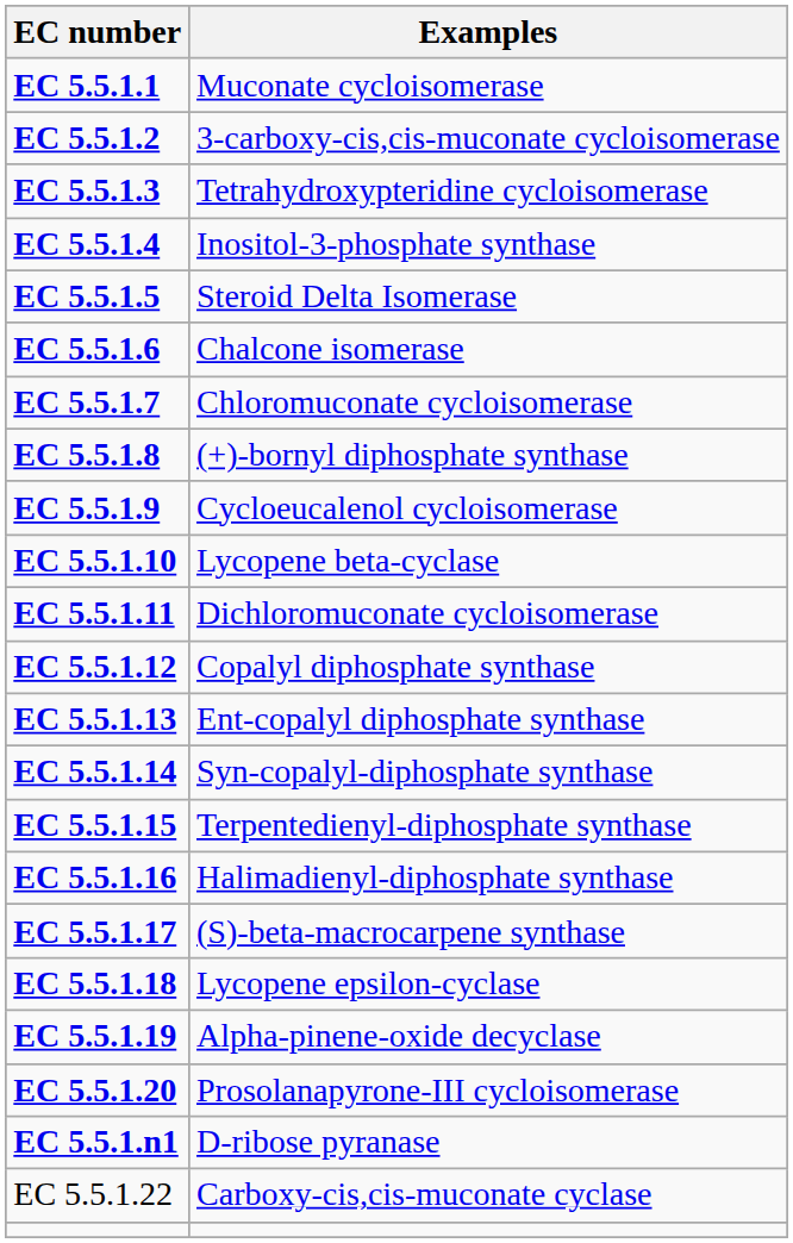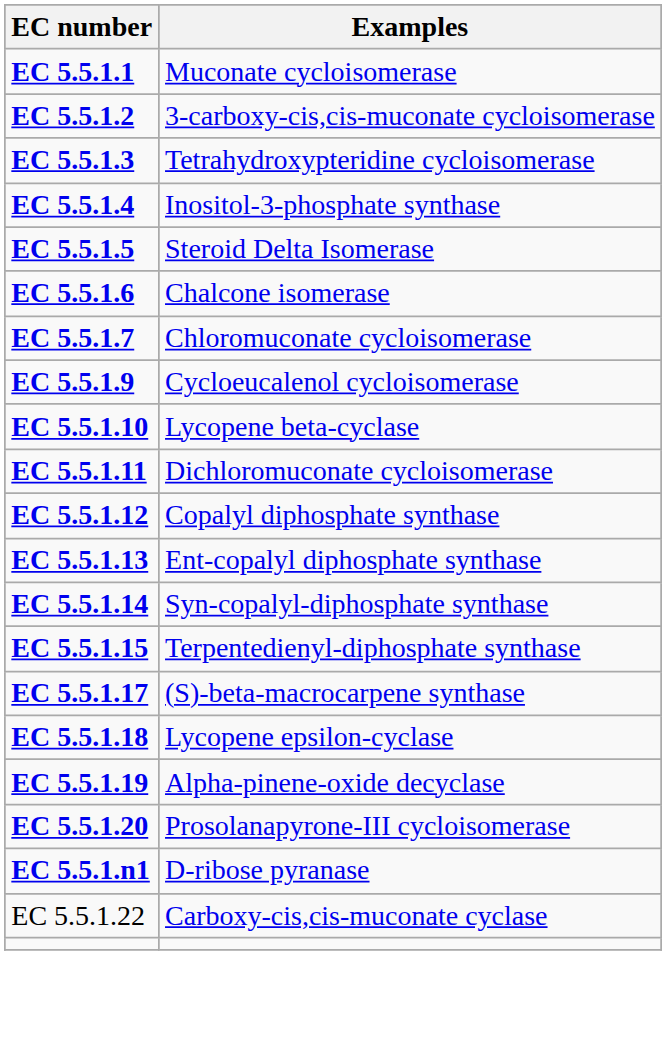- row: EC 5.5.1.8 | (+)-bornyl diphosphate synthase
- row: EC 5.5.1.16 | Halimadienyl-diphosphate synthase
